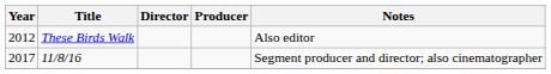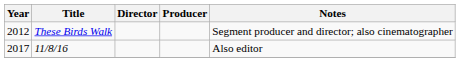These Birds Walk | Notes: Also editor -> Segment producer and director; also cinematographer
11/8/16 | Notes: Segment producer and director; also cinematographer -> Also editor
